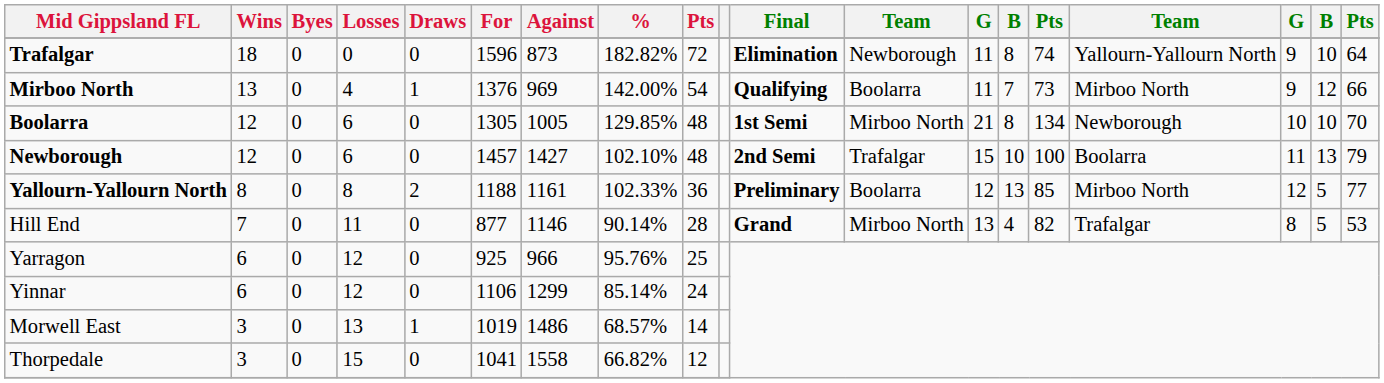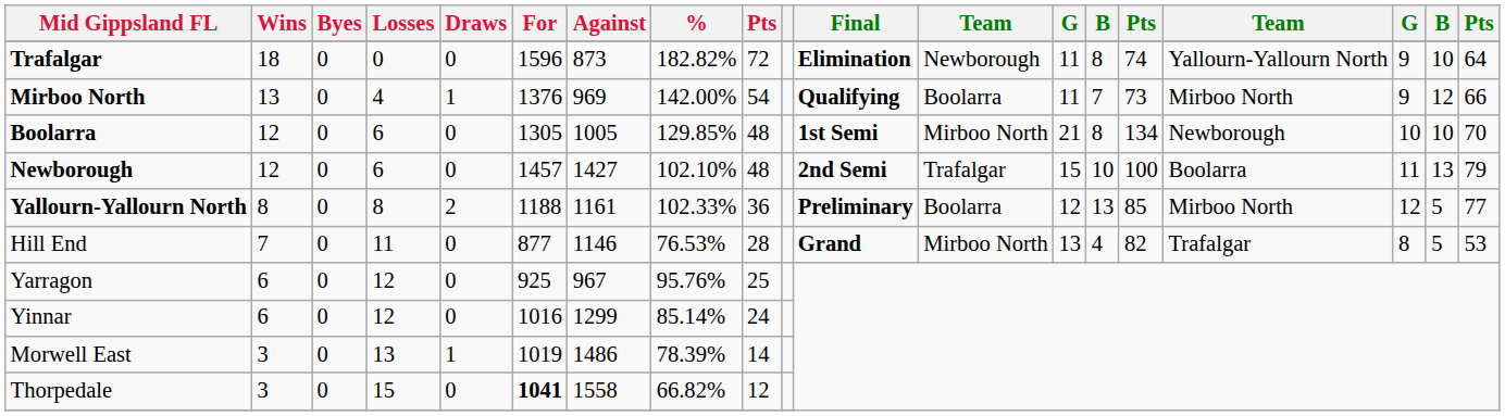Hill End | %: 90.14% -> 76.53%
Yarragon | Against: 966 -> 967
Yinnar | For: 1106 -> 1016
Morwell East | %: 68.57% -> 78.39%
Thorpedale | For: normal -> bold
